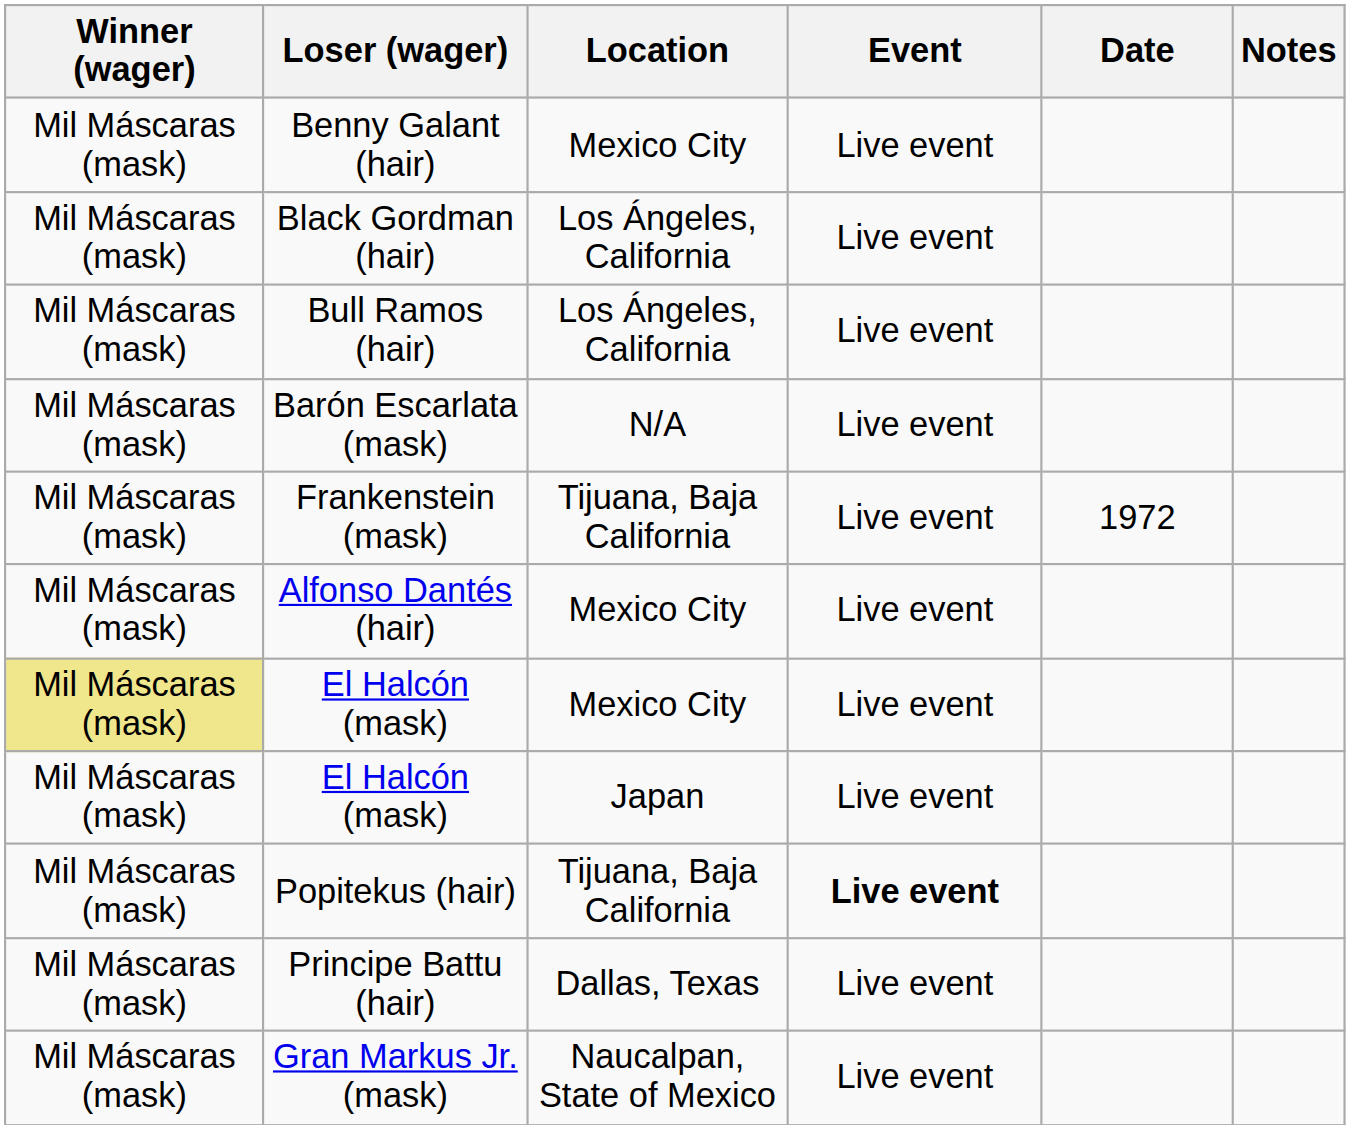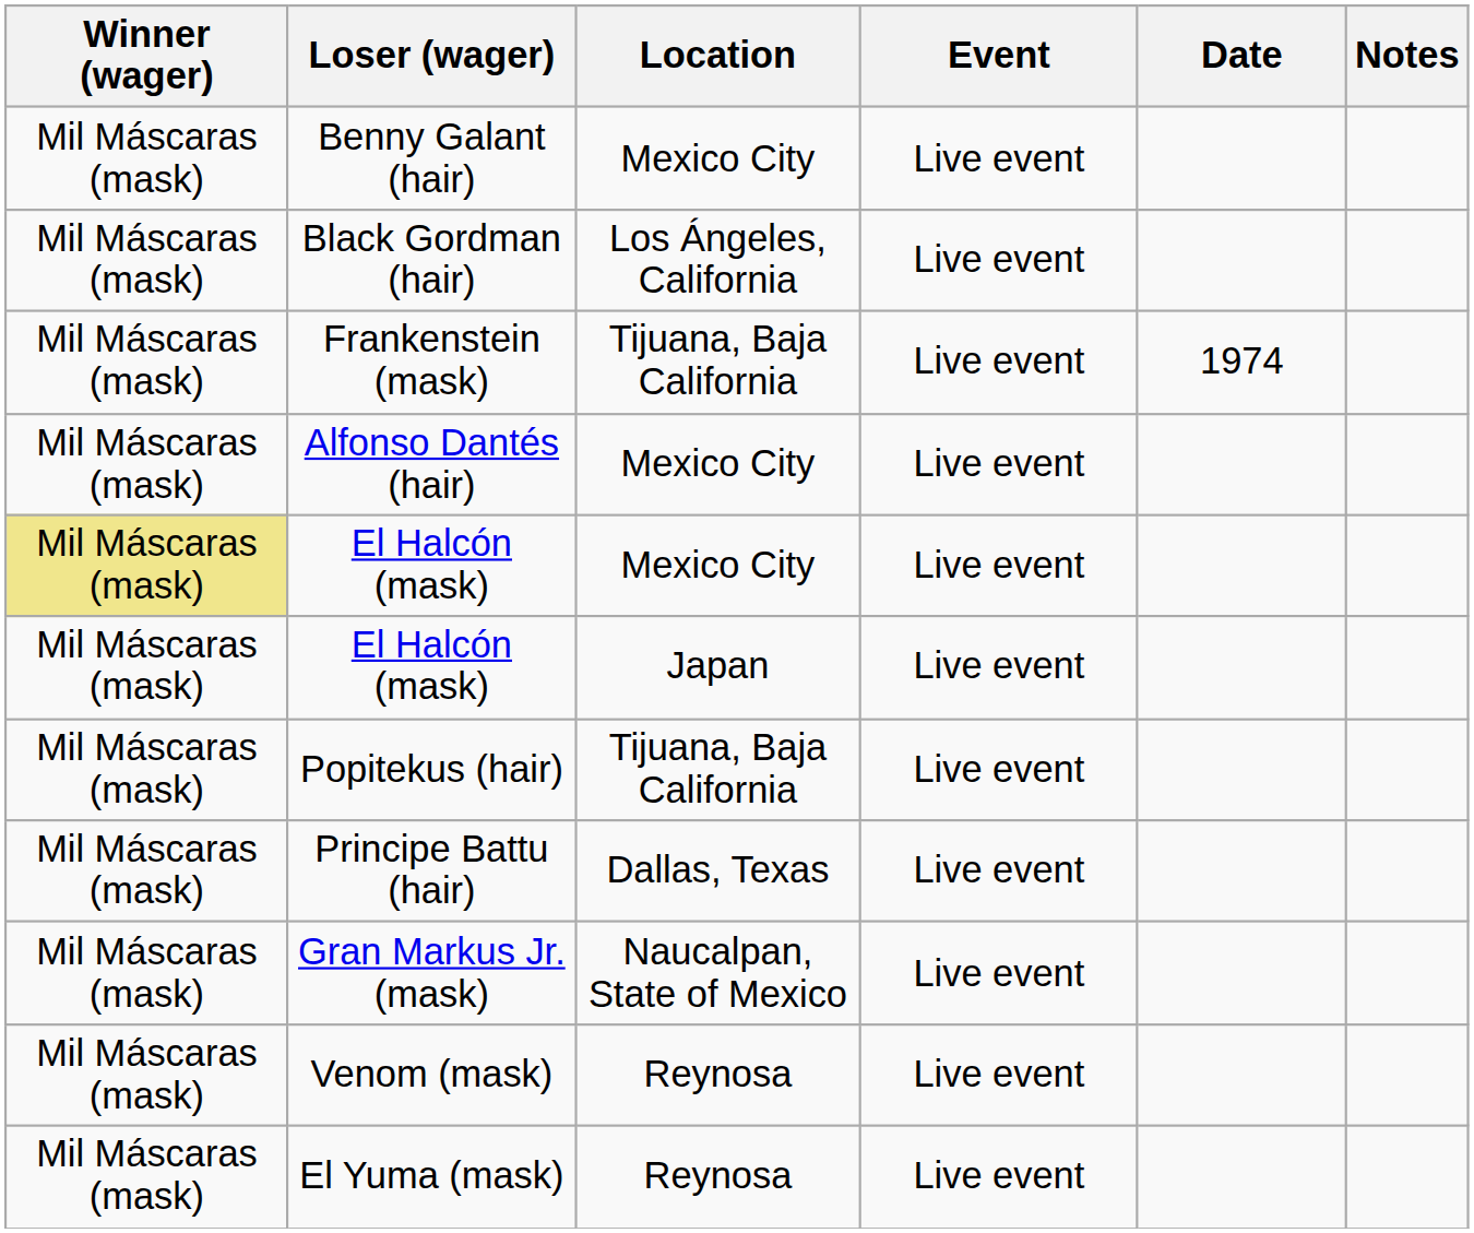- row: Mil Máscaras (mask) | Bull Ramos (hair) | Los Ángeles, California | Live event
- row: Mil Máscaras (mask) | Barón Escarlata (mask) | N/A | Live event
Frankenstein (mask) | Date: 1972 -> 1974
Popitekus (hair) | Event: bold -> normal
+ row: Mil Máscaras (mask) | Venom (mask) | Reynosa | Live event
+ row: Mil Máscaras (mask) | El Yuma (mask) | Reynosa | Live event
